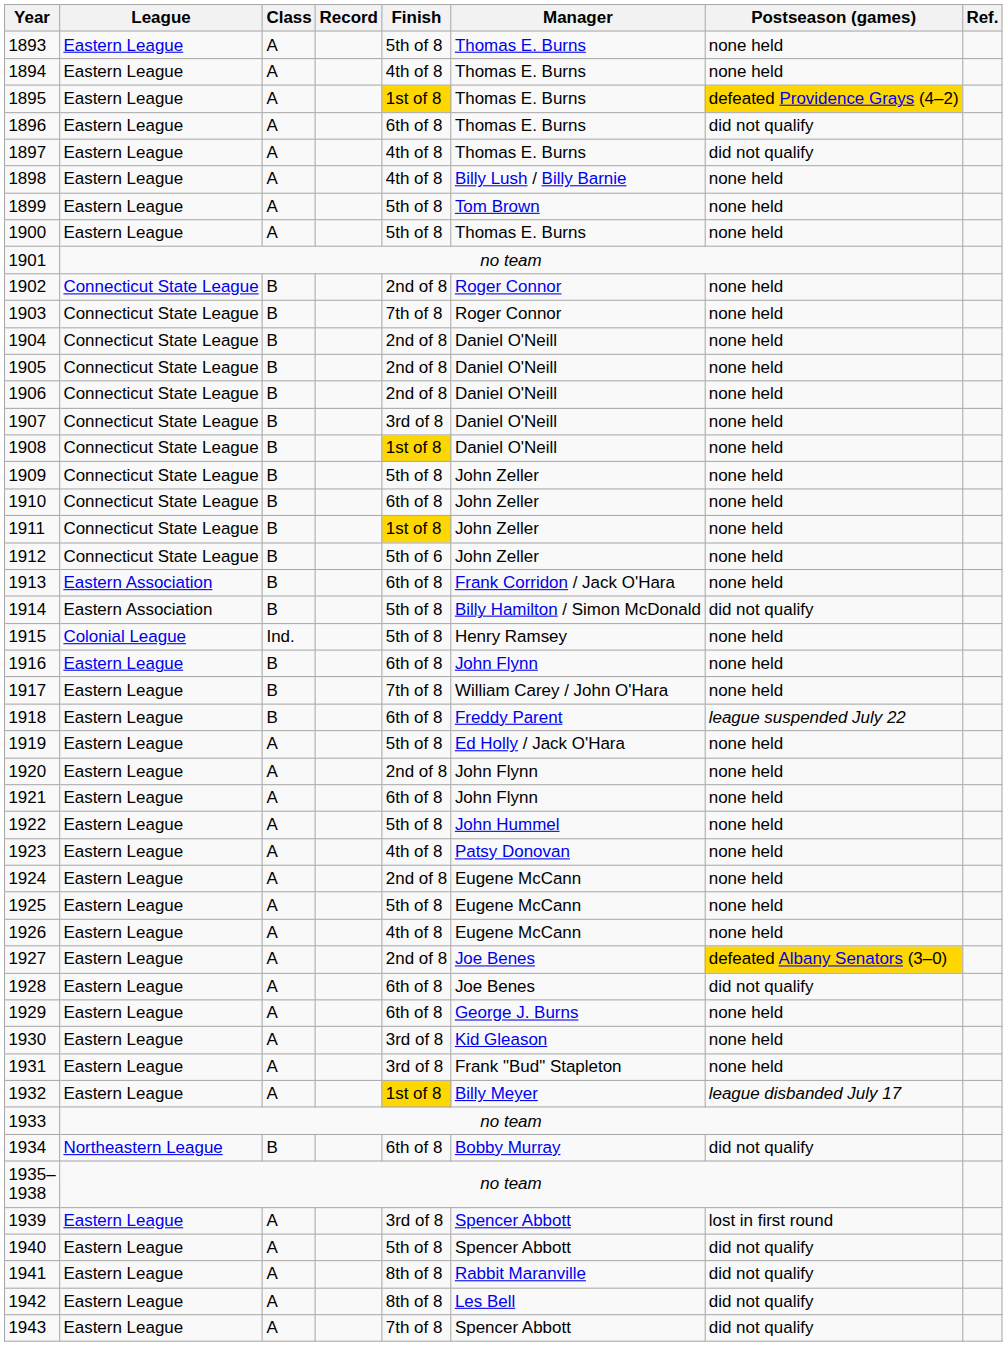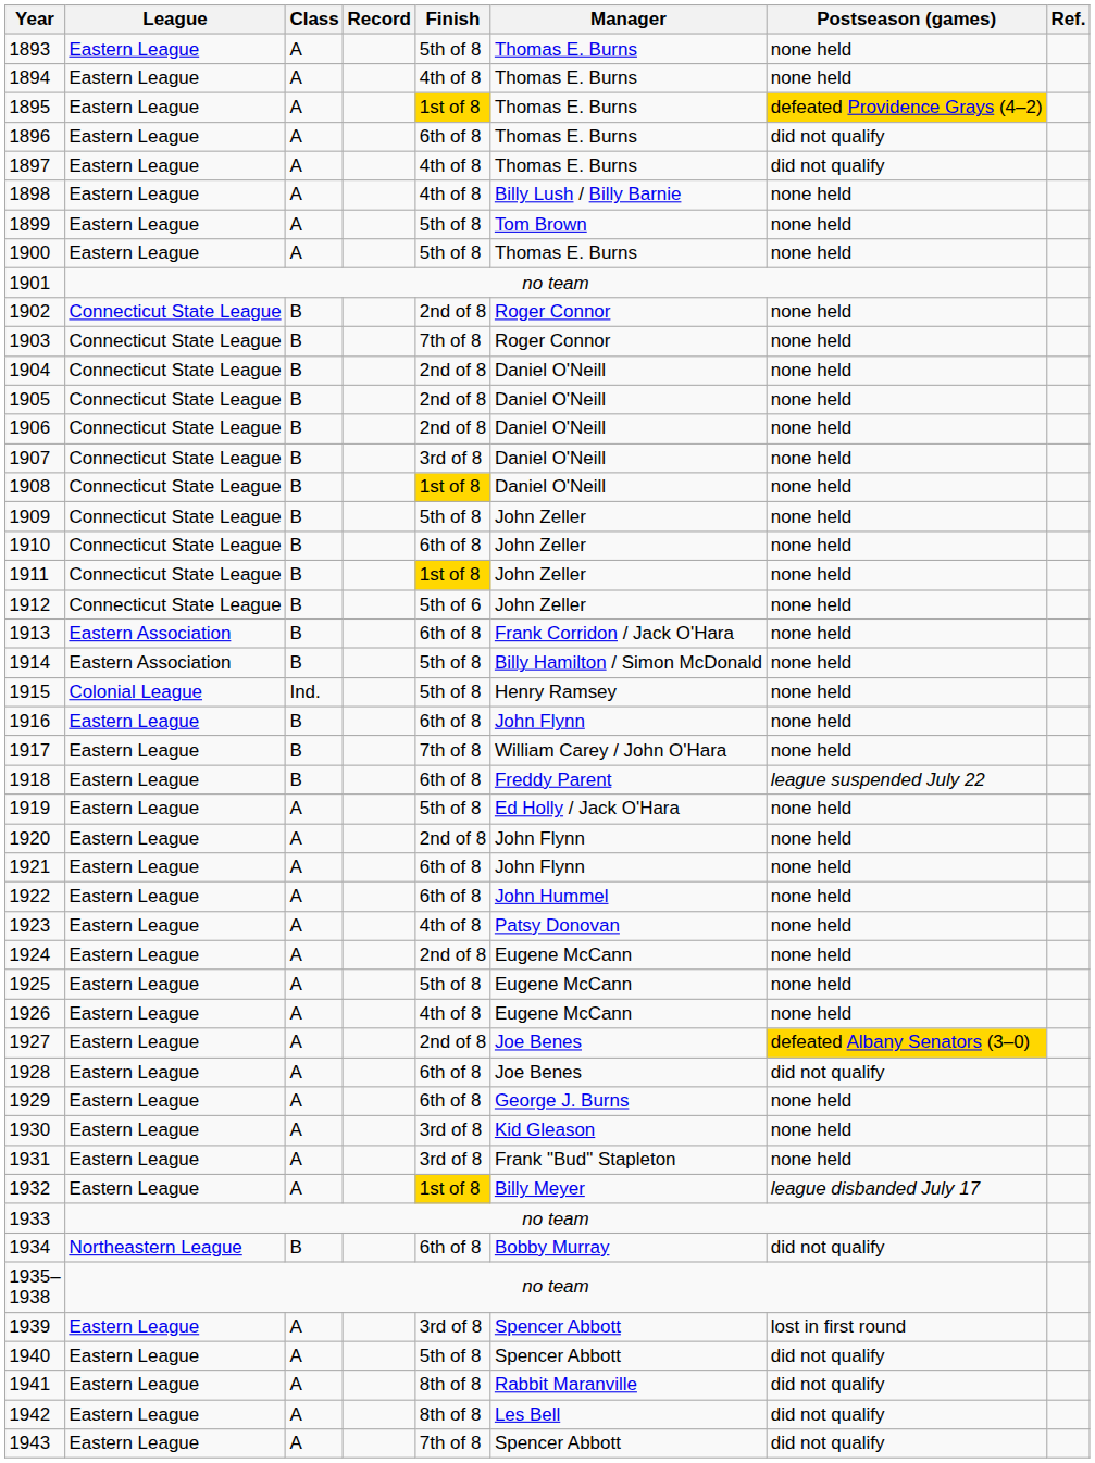1914 | Postseason (games): did not qualify -> none held
1922 | Finish: 5th of 8 -> 6th of 8
